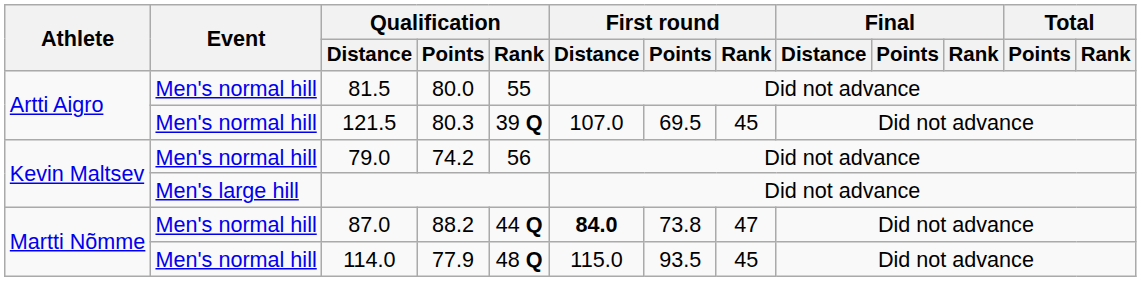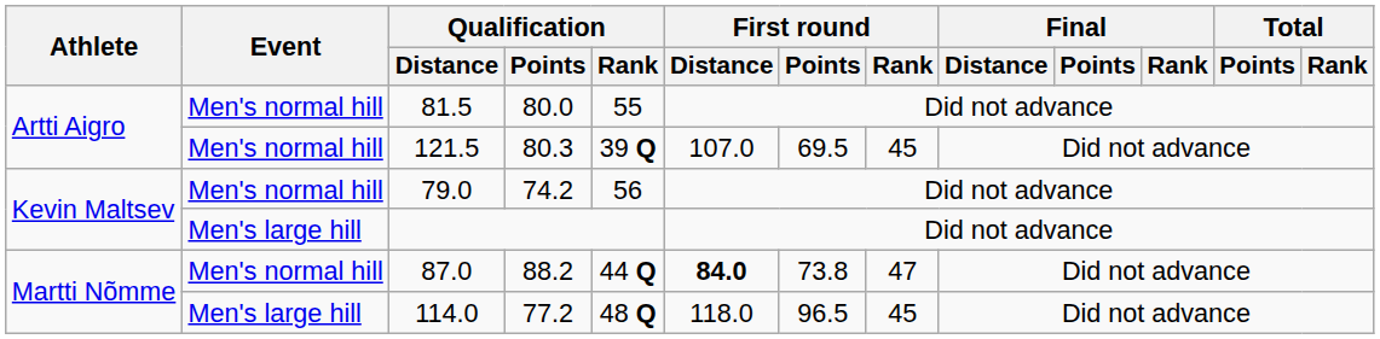114.0 | Event: Men's normal hill -> Men's large hill
114.0 | Qualification / Points: 77.9 -> 77.2
114.0 | First round / Distance: 115.0 -> 118.0
114.0 | First round / Points: 93.5 -> 96.5
